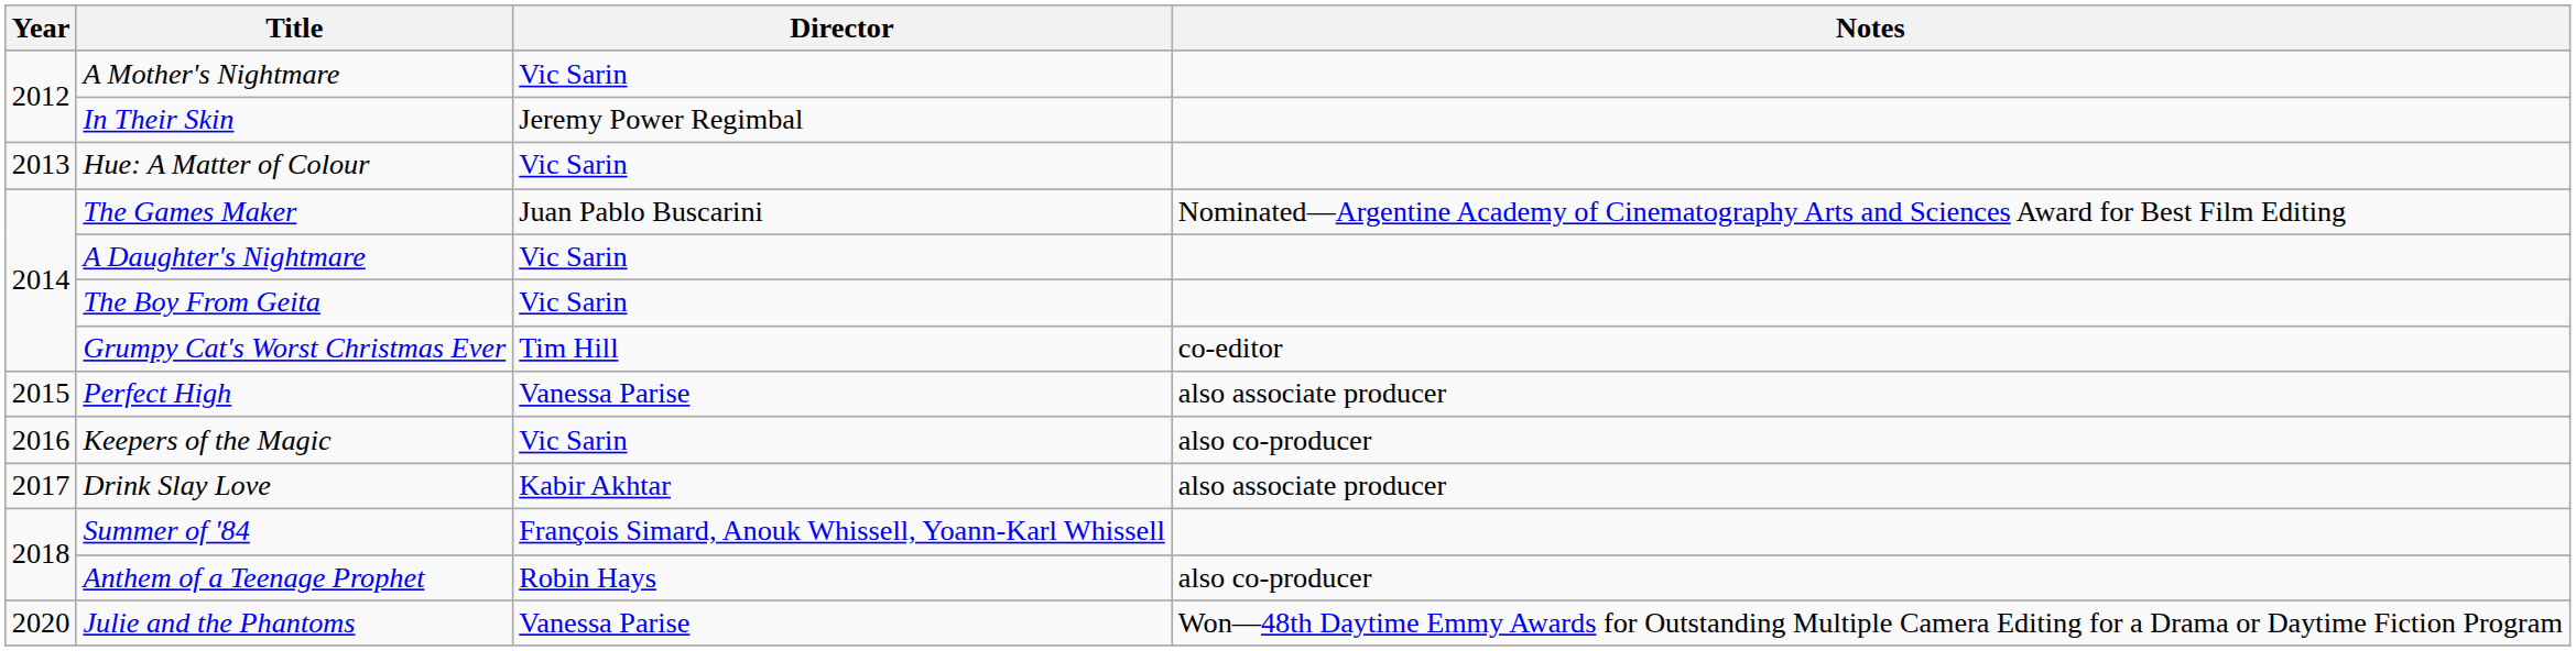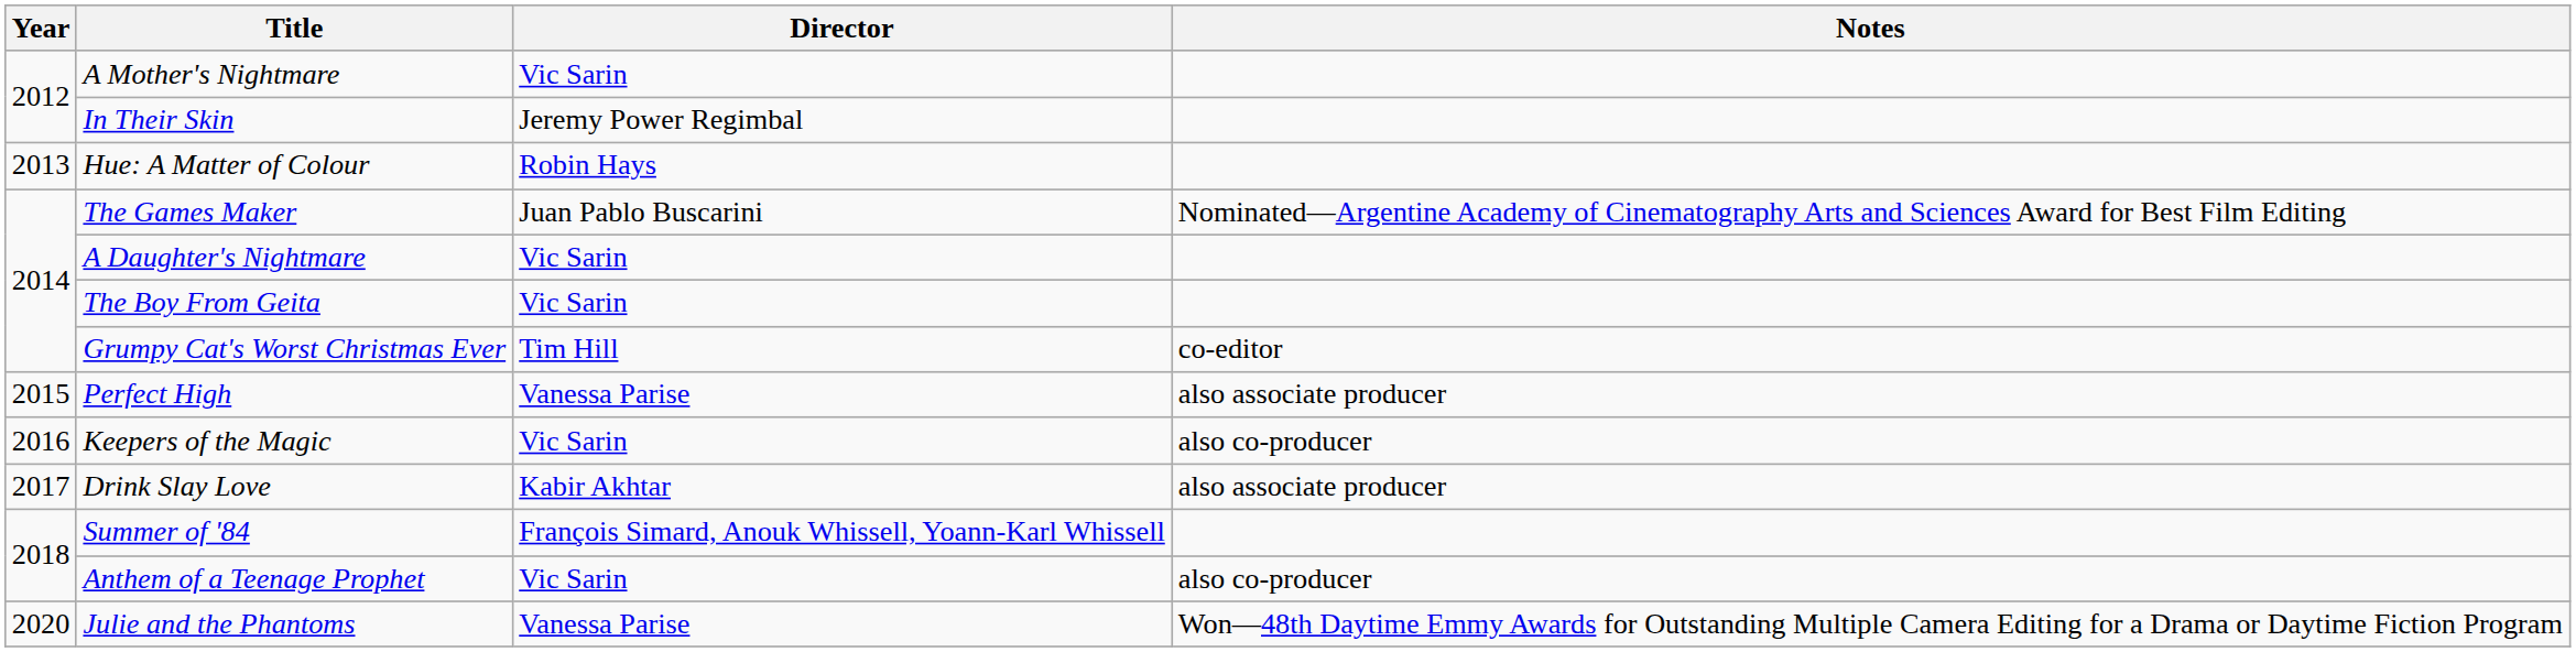Hue: A Matter of Colour | Director: Vic Sarin -> Robin Hays
Anthem of a Teenage Prophet | Director: Robin Hays -> Vic Sarin
